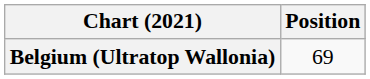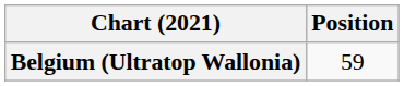Belgium (Ultratop Wallonia) | Position: 69 -> 59
